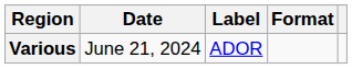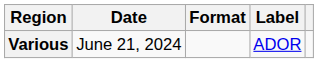columns swapped: Format <-> Label
